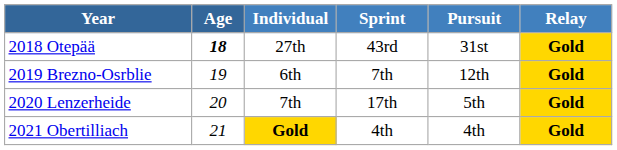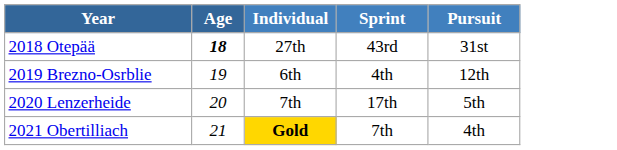- column: Relay | Gold | Gold | Gold | Gold
2019 Brezno-Osrblie | Sprint: 7th -> 4th
2021 Obertilliach | Sprint: 4th -> 7th
